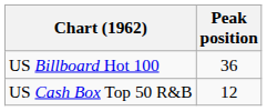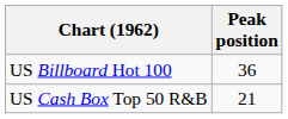US Cash Box Top 50 R&B | Peak position: 12 -> 21
